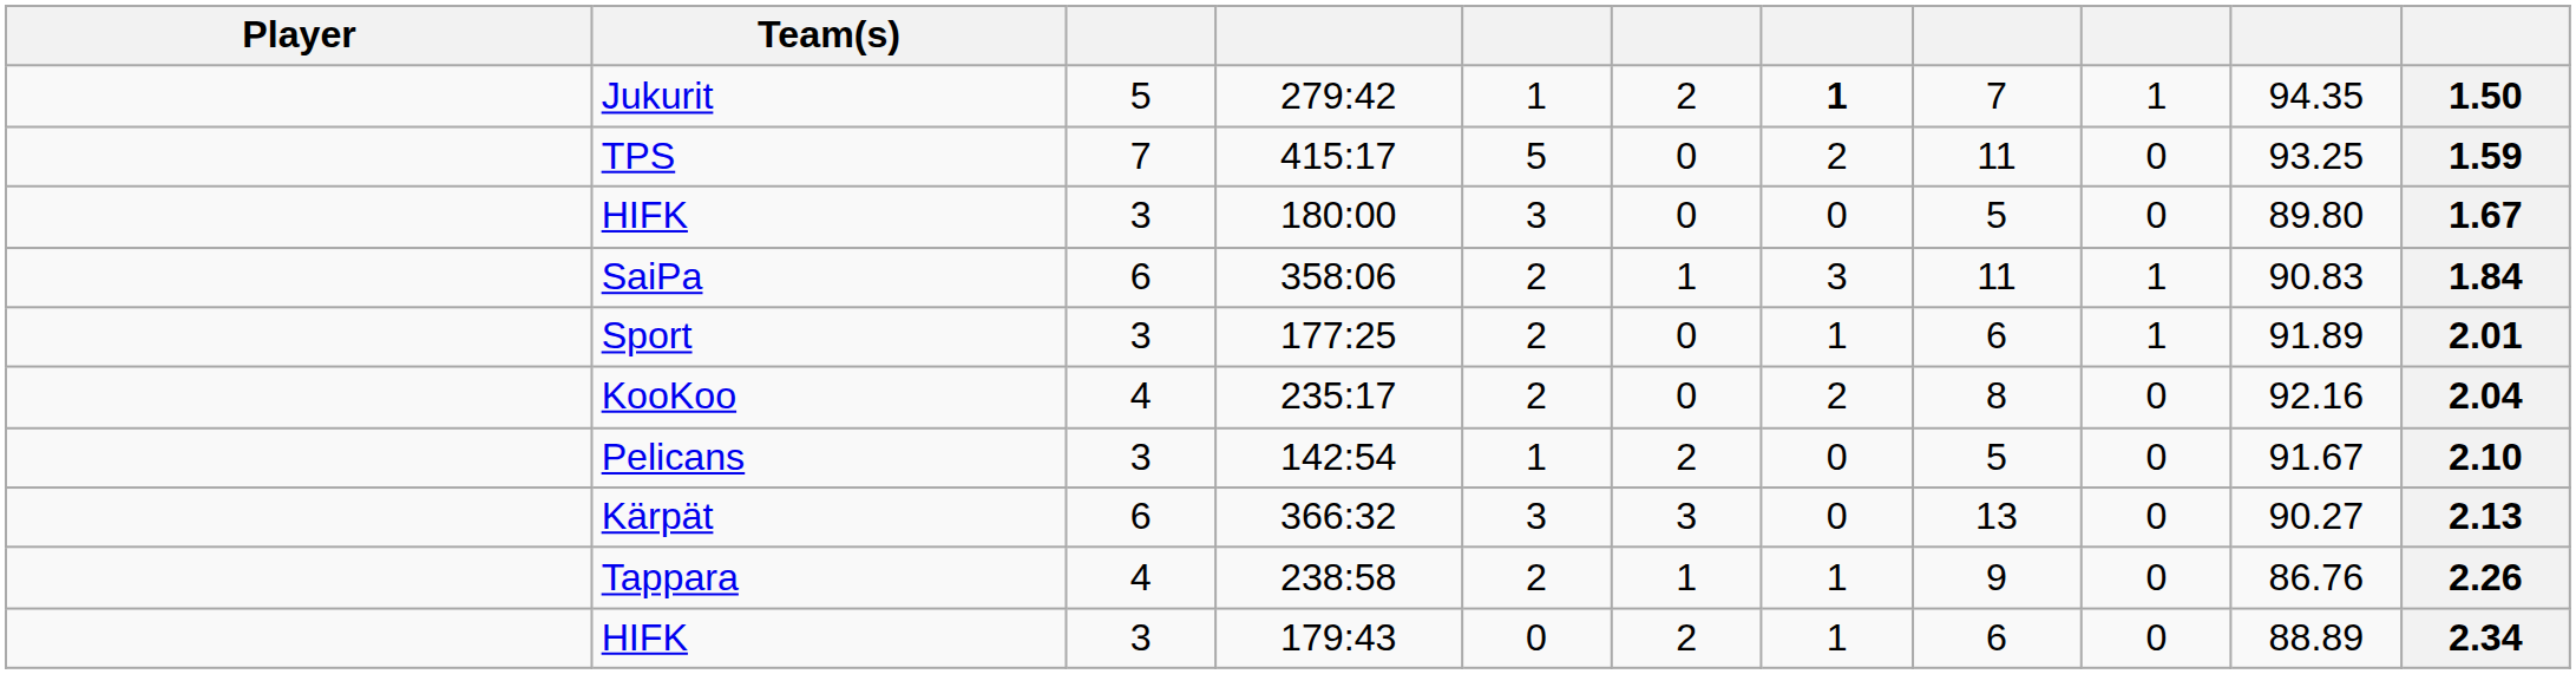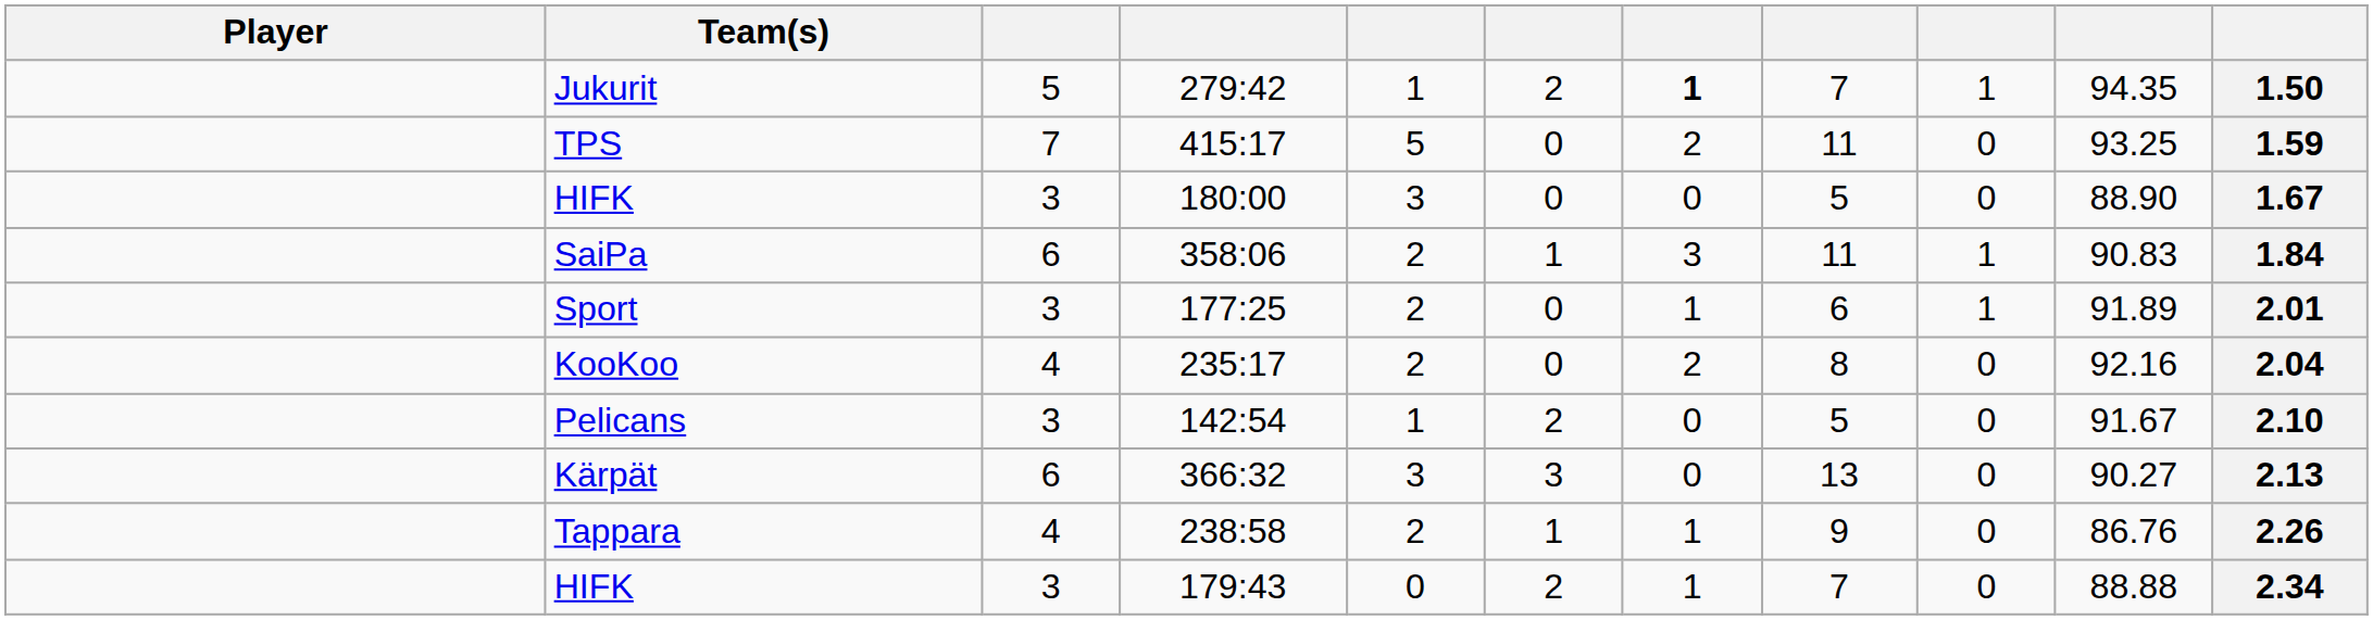HIFK / 180:00 | column 10: 89.80 -> 88.90
HIFK / 179:43 | column 8: 6 -> 7
HIFK / 179:43 | column 10: 88.89 -> 88.88
